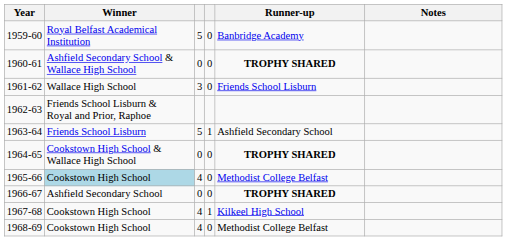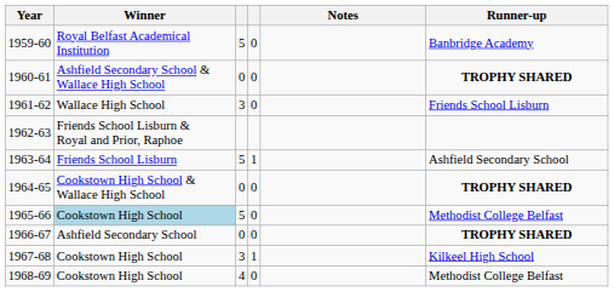columns swapped: Runner-up <-> Notes
1965-66 | column 3: 4 -> 5
1967-68 | column 3: 4 -> 3
